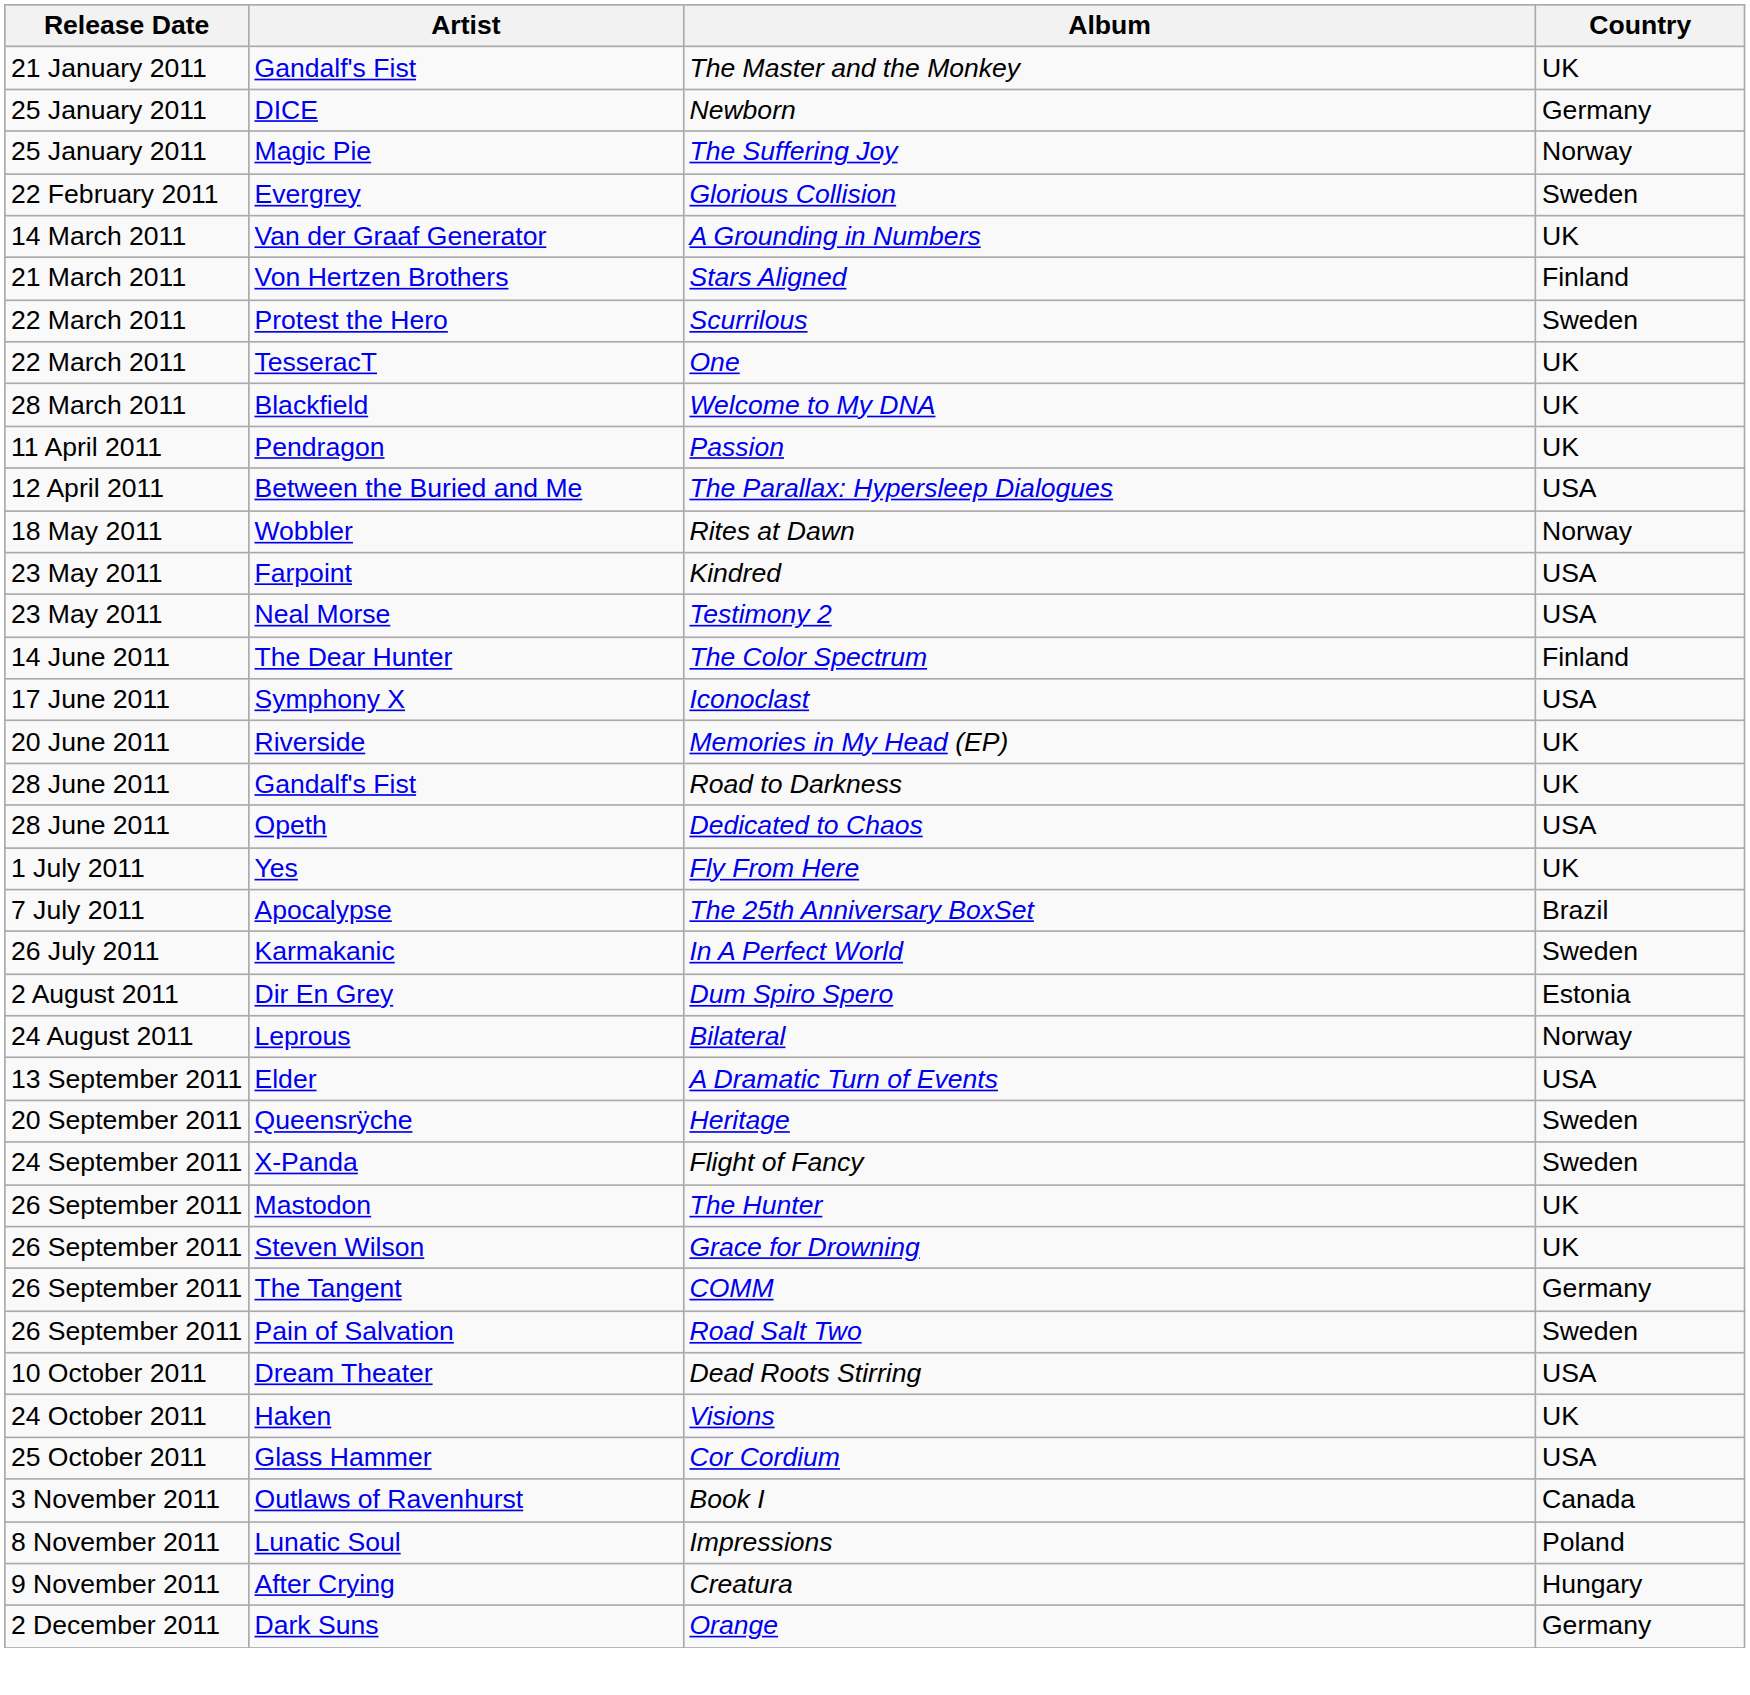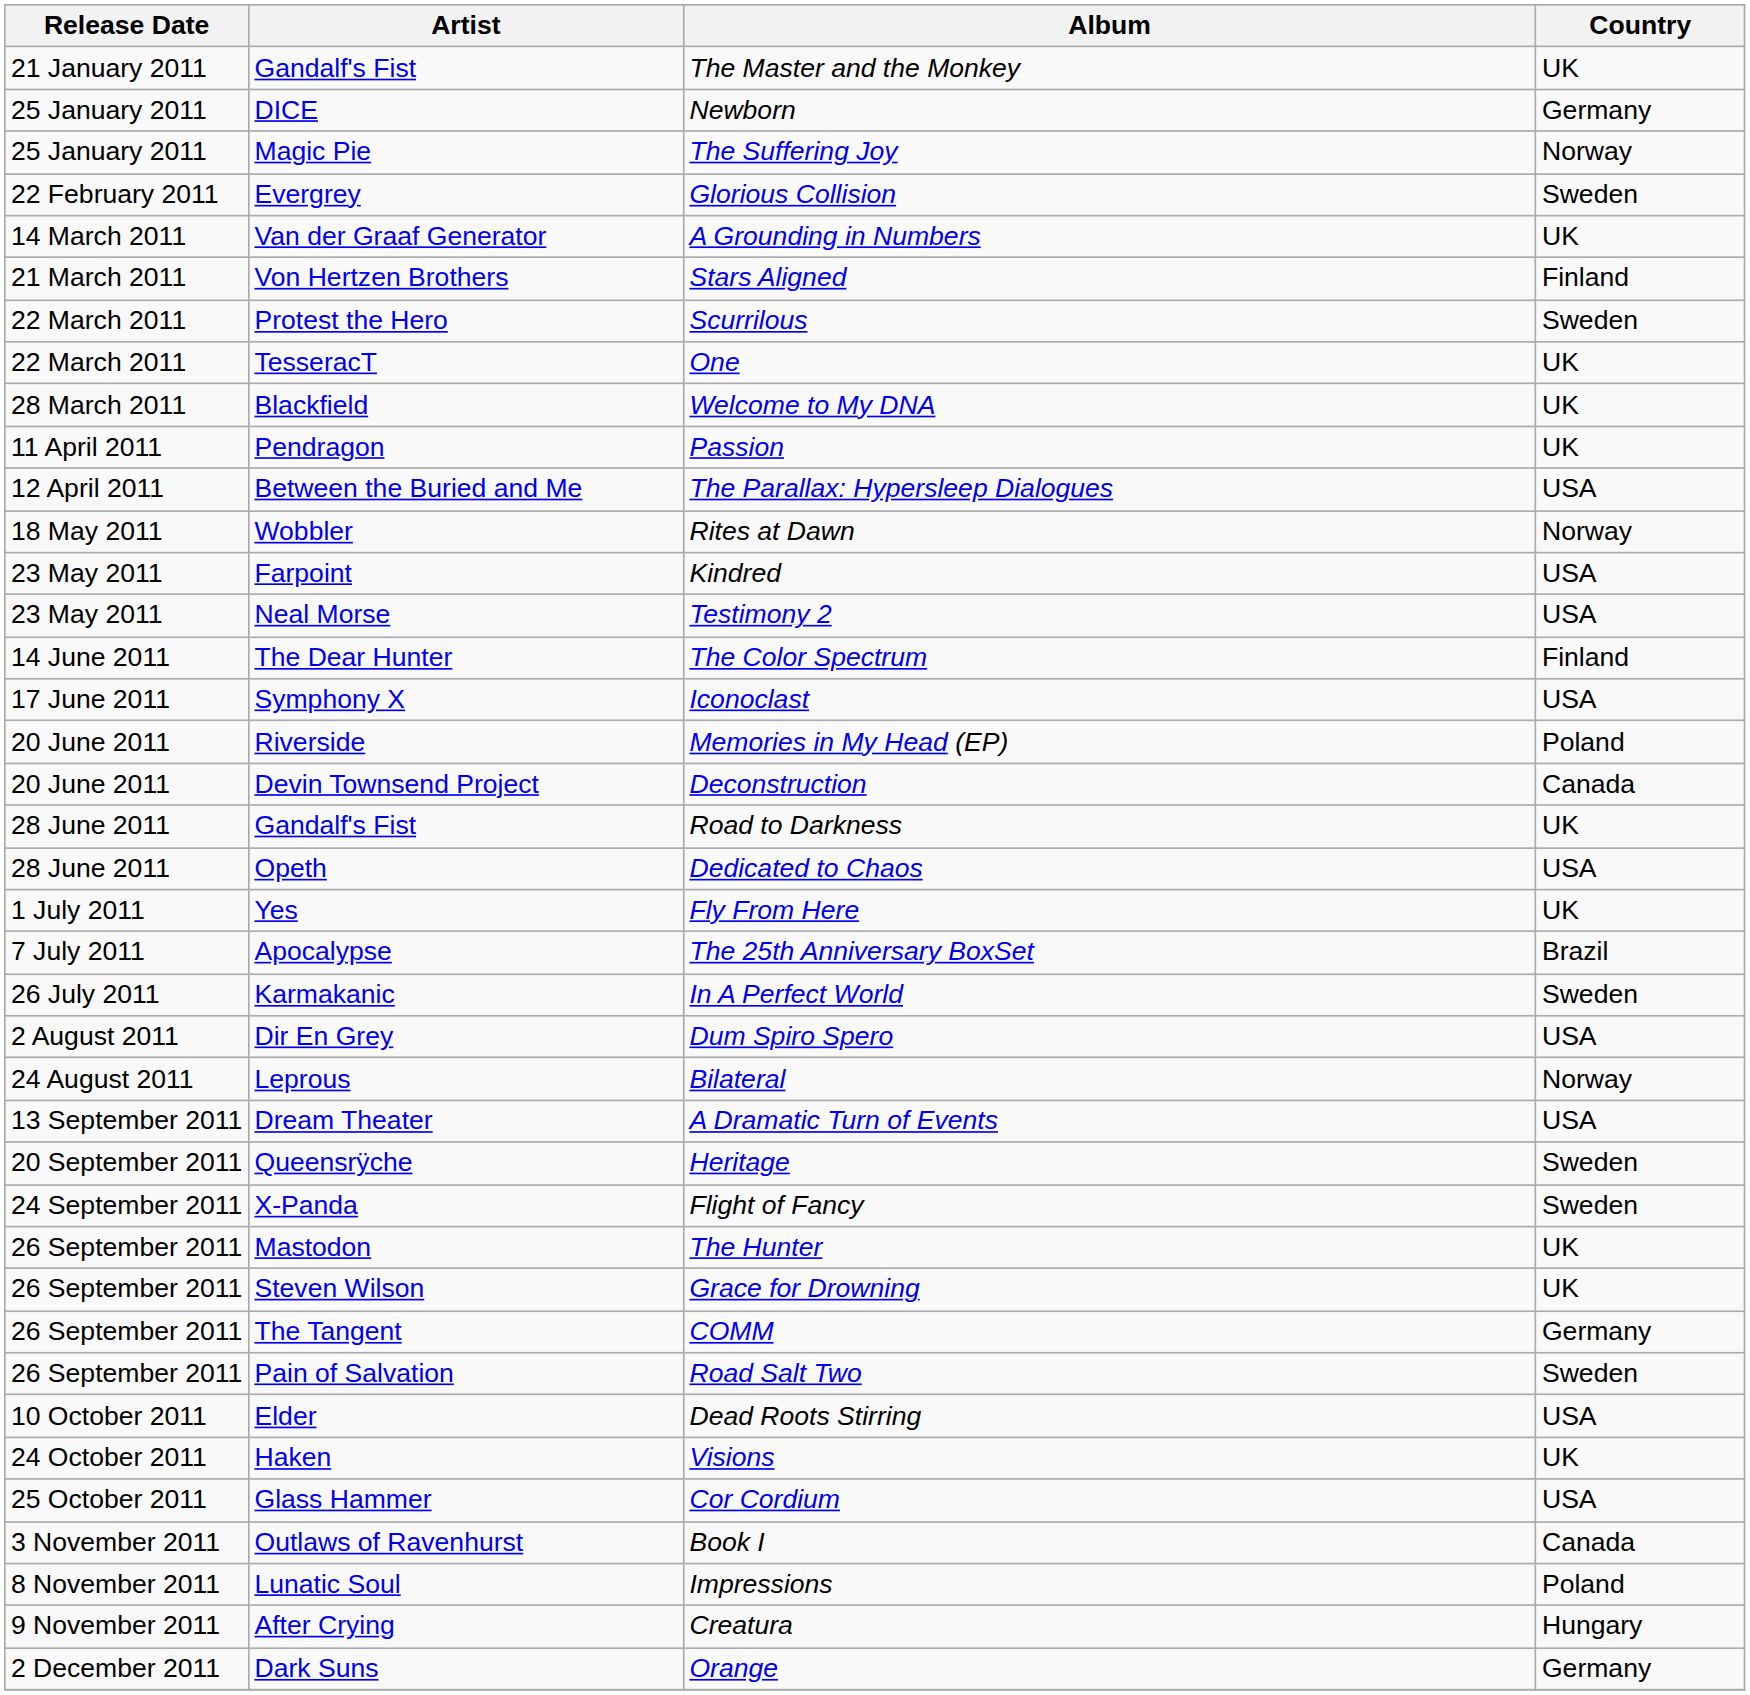Memories in My Head (EP) | Country: UK -> Poland
+ row: 20 June 2011 | Devin Townsend Project | Deconstruction | Canada
Dum Spiro Spero | Country: Estonia -> USA
A Dramatic Turn of Events | Artist: Elder -> Dream Theater
Dead Roots Stirring | Artist: Dream Theater -> Elder
